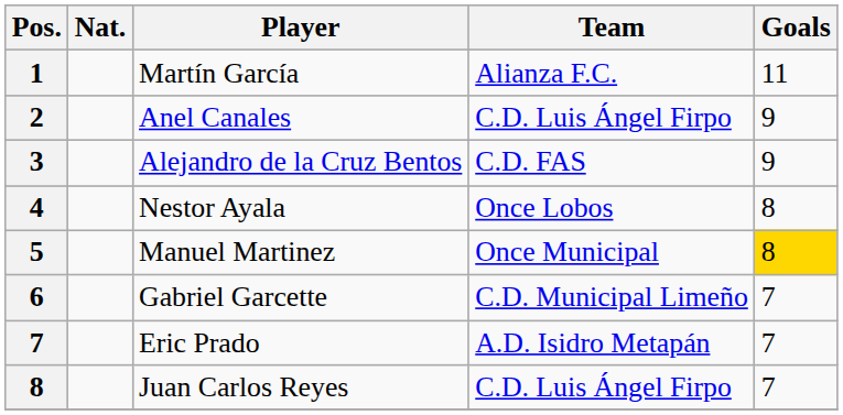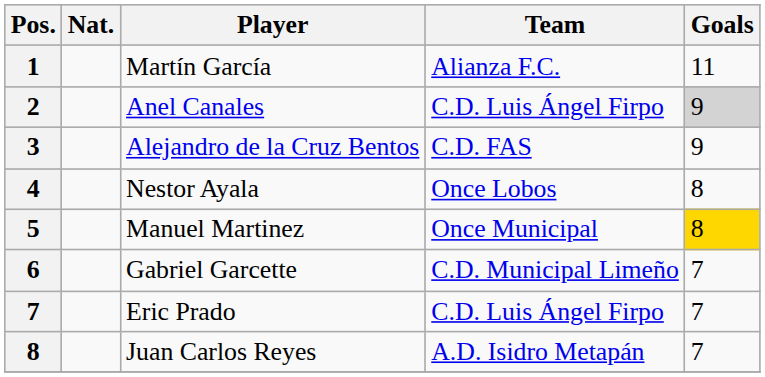Anel Canales | Goals: no background -> lightgrey background
Eric Prado | Team: A.D. Isidro Metapán -> C.D. Luis Ángel Firpo
Juan Carlos Reyes | Team: C.D. Luis Ángel Firpo -> A.D. Isidro Metapán
